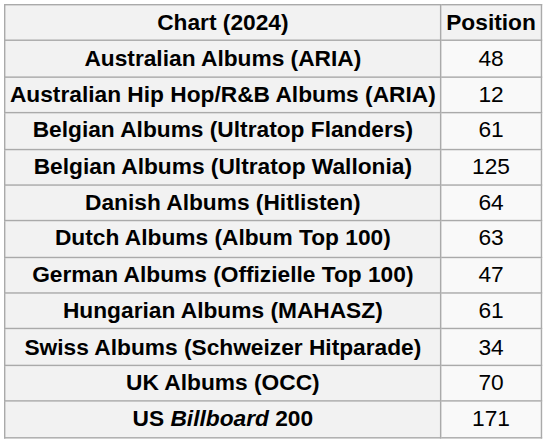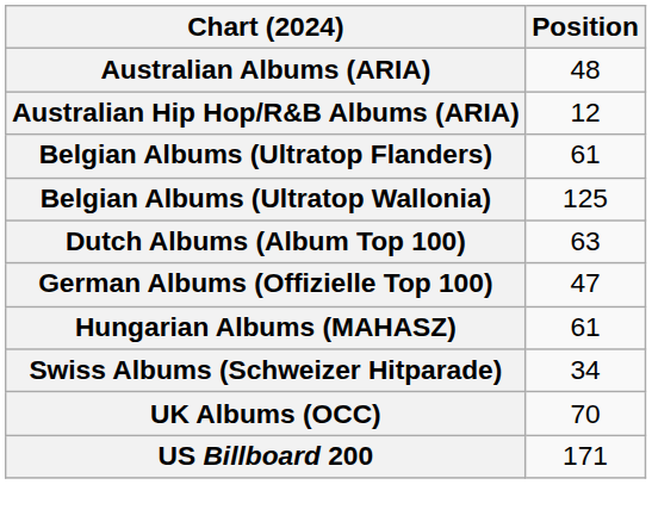- row: Danish Albums (Hitlisten) | 64
